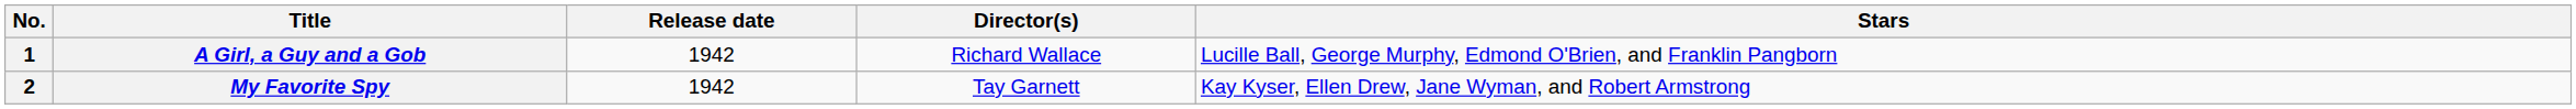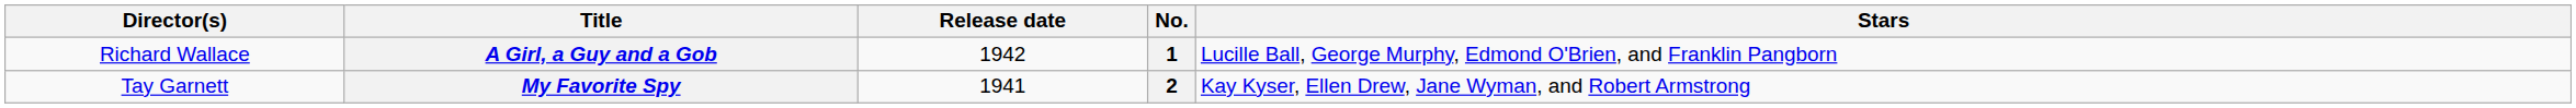columns swapped: No. <-> Director(s)
My Favorite Spy | Release date: 1942 -> 1941
